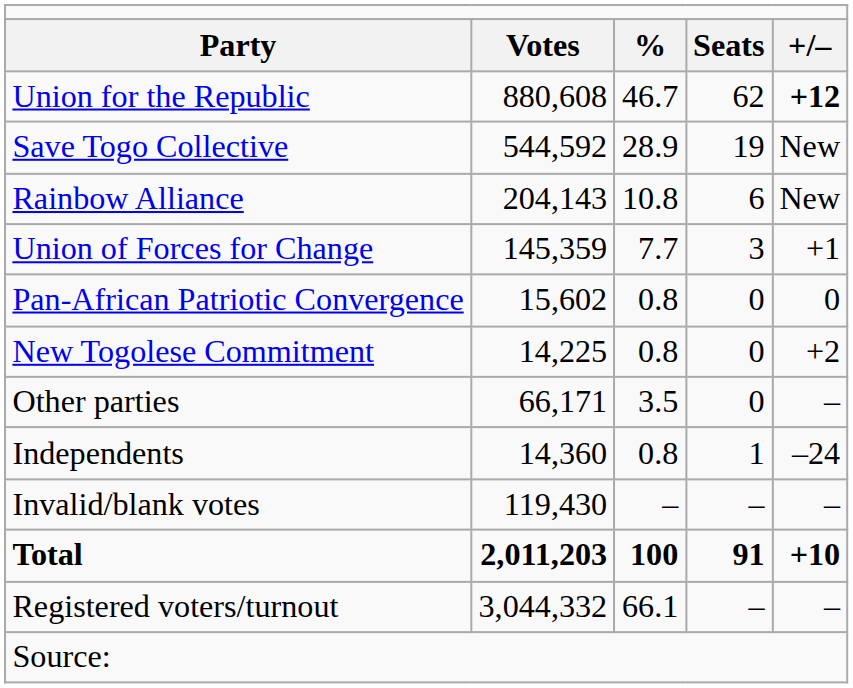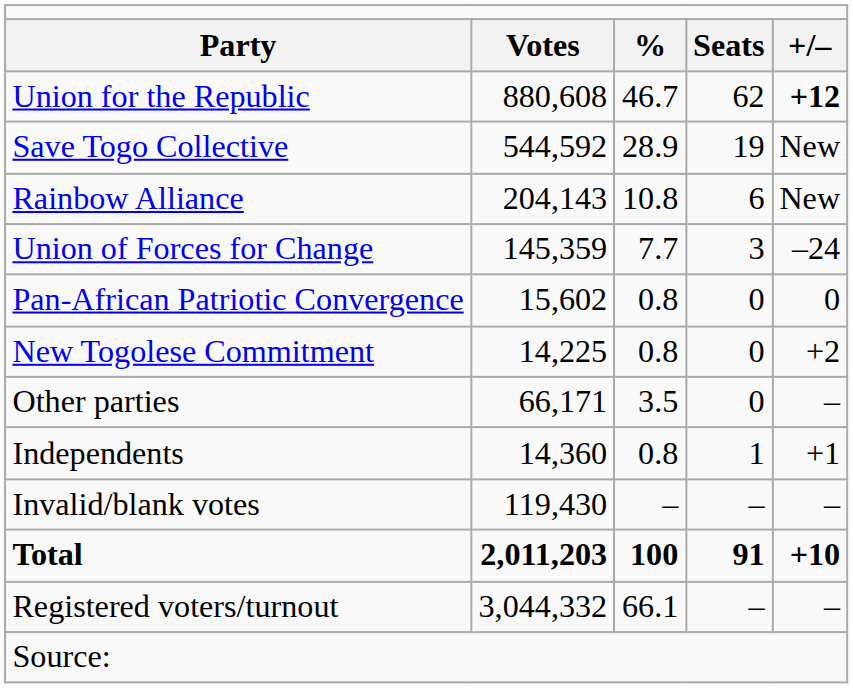Union of Forces for Change | column 5: +1 -> –24
Independents | column 5: –24 -> +1
